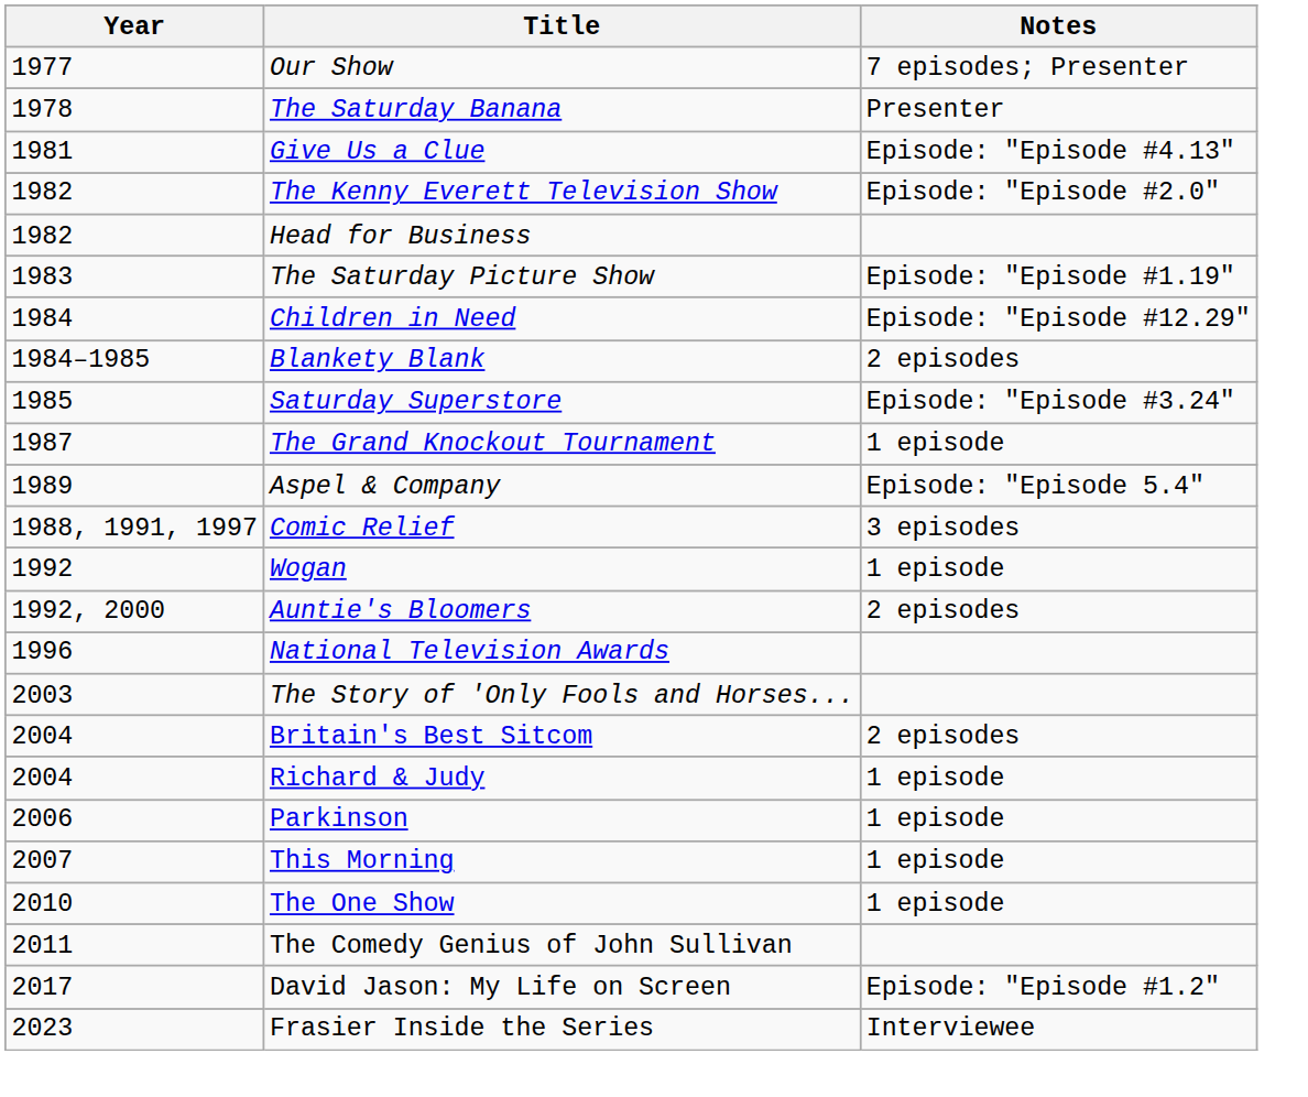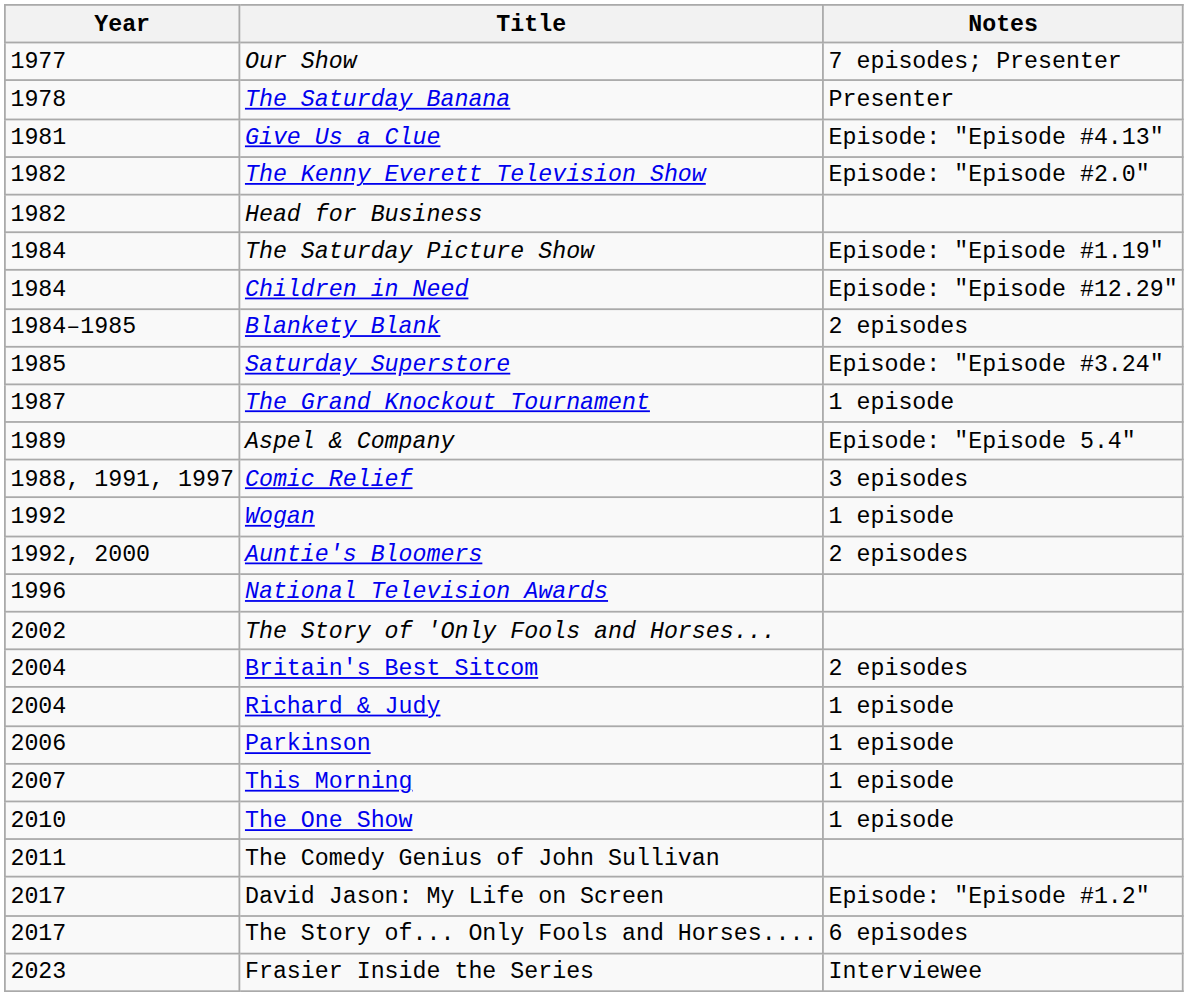The Saturday Picture Show | Year: 1983 -> 1984
The Story of 'Only Fools and Horses... | Year: 2003 -> 2002
+ row: 2017 | The Story of... Only Fools and Horses.... | 6 episodes
